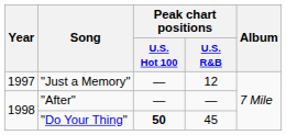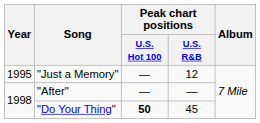"Just a Memory" | Year: 1997 -> 1995
